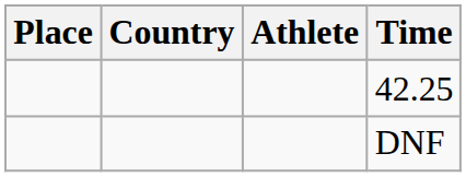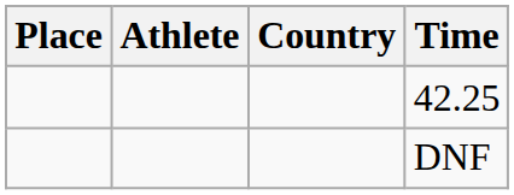columns swapped: Athlete <-> Country
